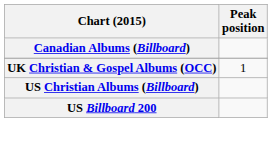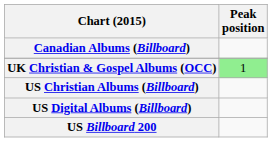UK Christian & Gospel Albums (OCC) | Peak position: no background -> lightgreen background
+ row: US Digital Albums (Billboard)
